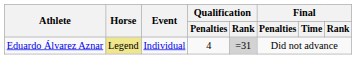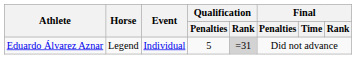Eduardo Álvarez Aznar | Horse: khaki background -> no background
Eduardo Álvarez Aznar | Qualification / Penalties: 4 -> 5
